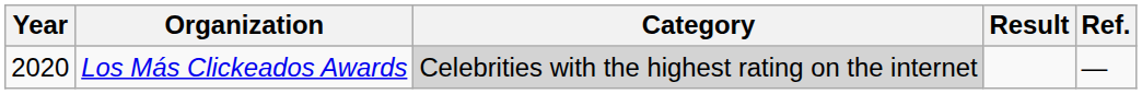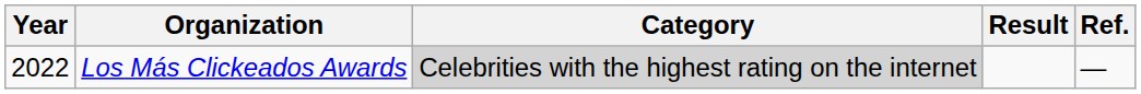Los Más Clickeados Awards | Year: 2020 -> 2022
